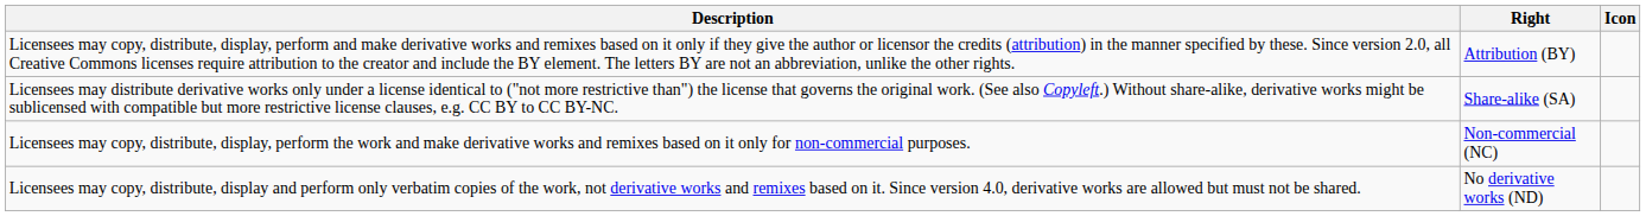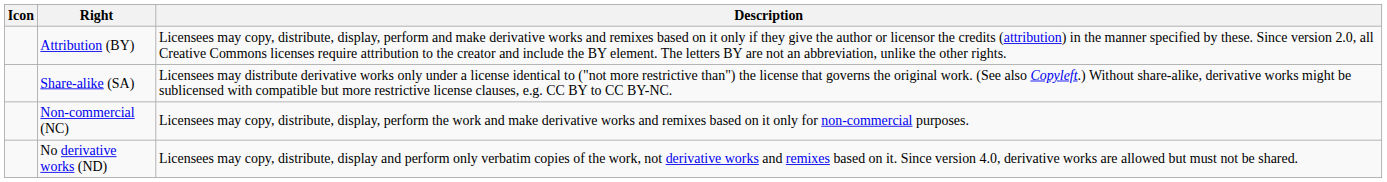columns swapped: Icon <-> Description
